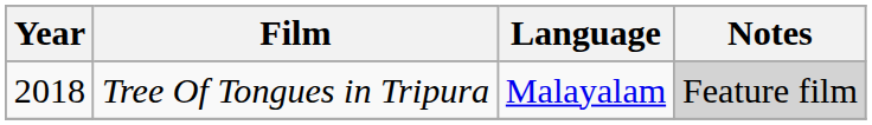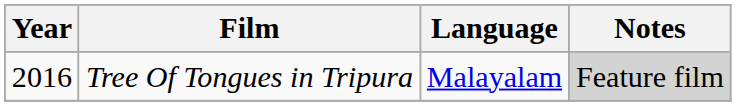Tree Of Tongues in Tripura | Year: 2018 -> 2016
